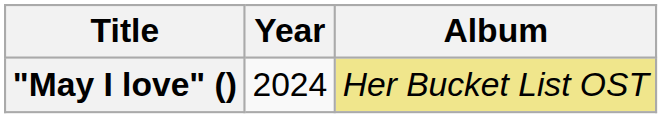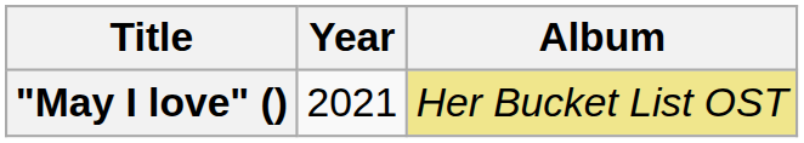"May I love" () | Year: 2024 -> 2021
